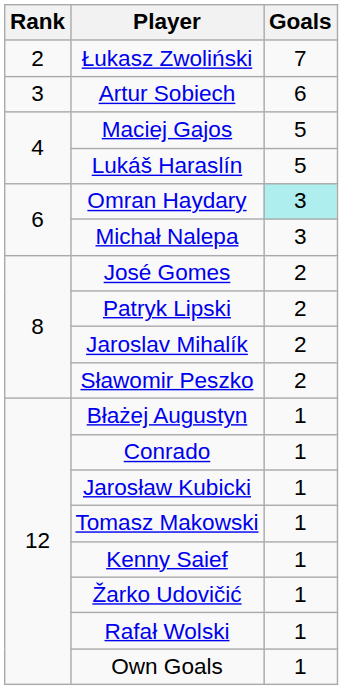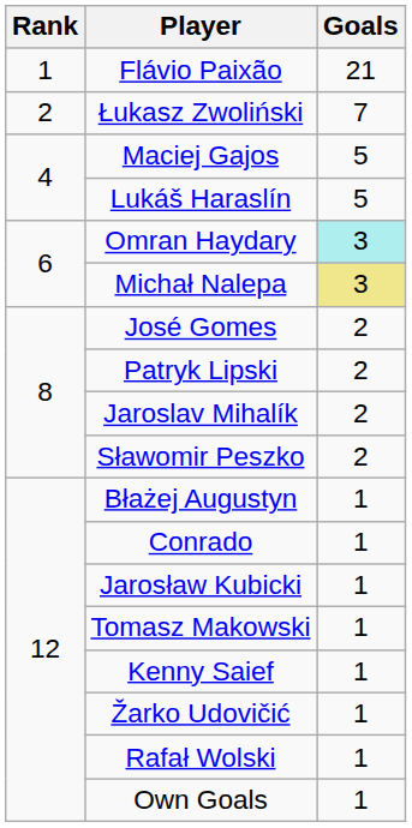+ row: 1 | Flávio Paixão | 21
- row: 3 | Artur Sobiech | 6
Michał Nalepa | Goals: no background -> khaki background
